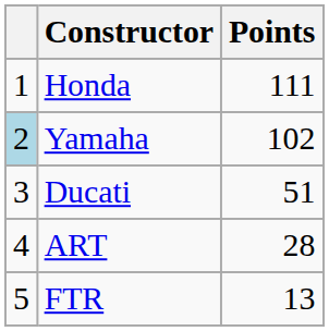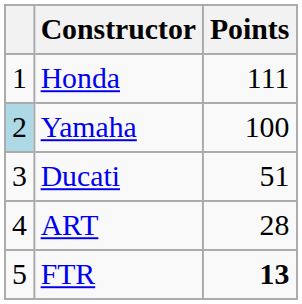Yamaha | Points: 102 -> 100
FTR | Points: normal -> bold
